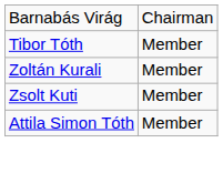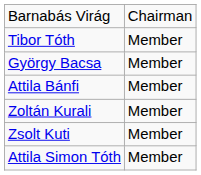+ row: György Bacsa | Member
+ row: Attila Bánfi | Member
